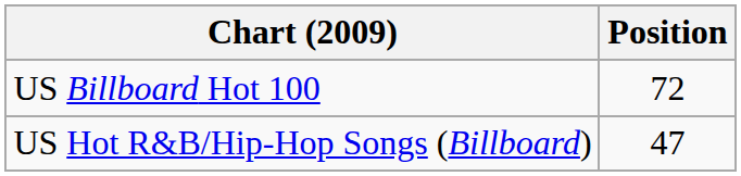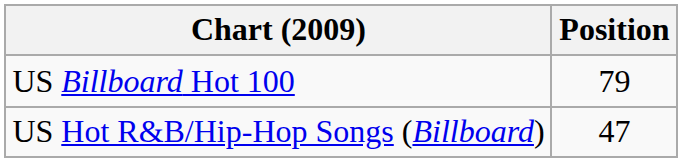US Billboard Hot 100 | Position: 72 -> 79
